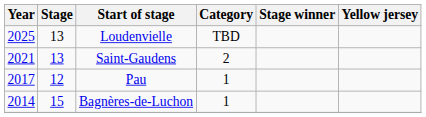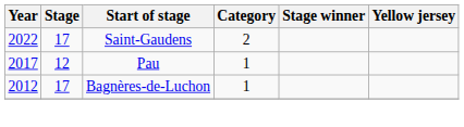- row: 2025 | 13 | Loudenvielle | TBD
Saint-Gaudens | Year: 2021 -> 2022
Saint-Gaudens | Stage: 13 -> 17
Bagnères-de-Luchon | Year: 2014 -> 2012
Bagnères-de-Luchon | Stage: 15 -> 17
